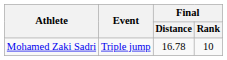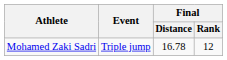Mohamed Zaki Sadri | Final / Rank: 10 -> 12
